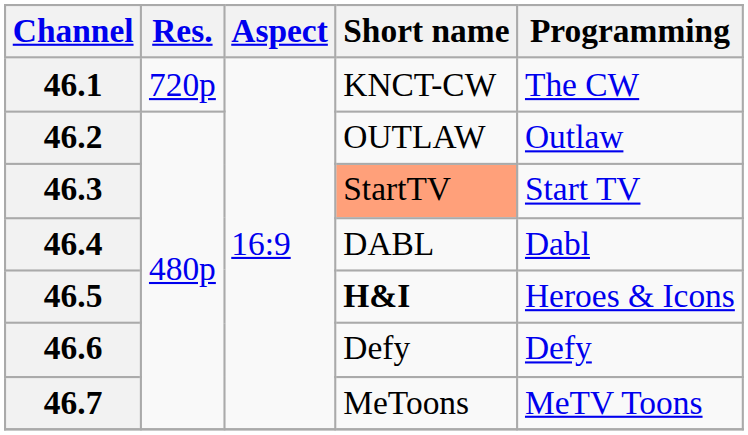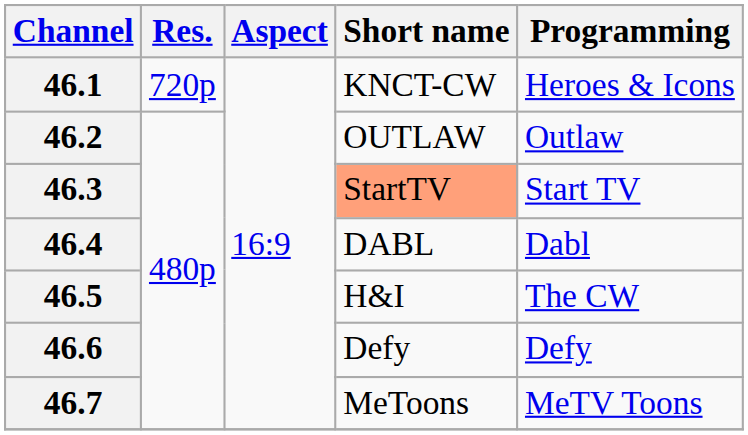46.1 | Programming: The CW -> Heroes & Icons
46.5 | Short name: bold -> normal
46.5 | Programming: Heroes & Icons -> The CW
